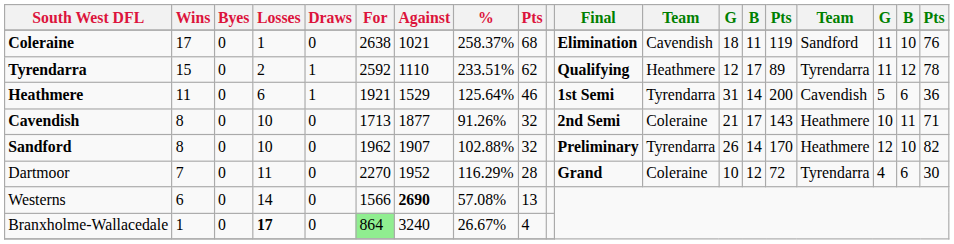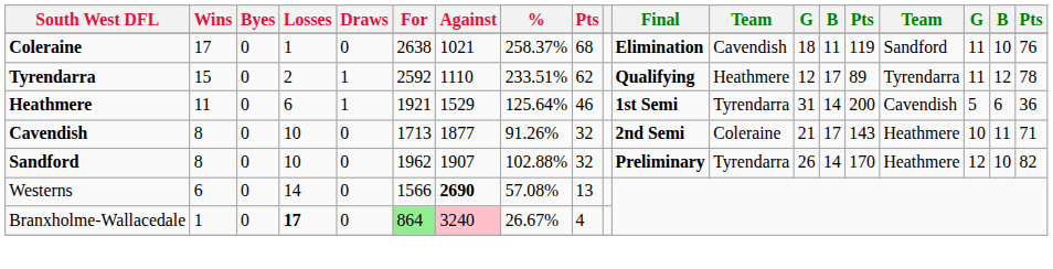- row: Dartmoor | 7 | 0 | 11 | 0 | 2270 | 1952 | 116.29% | 28 | Grand | Coleraine | 10 | 12 | 72 | Tyrendarra | 4 | 6 | 30
Branxholme-Wallacedale | Against: no background -> pink background
